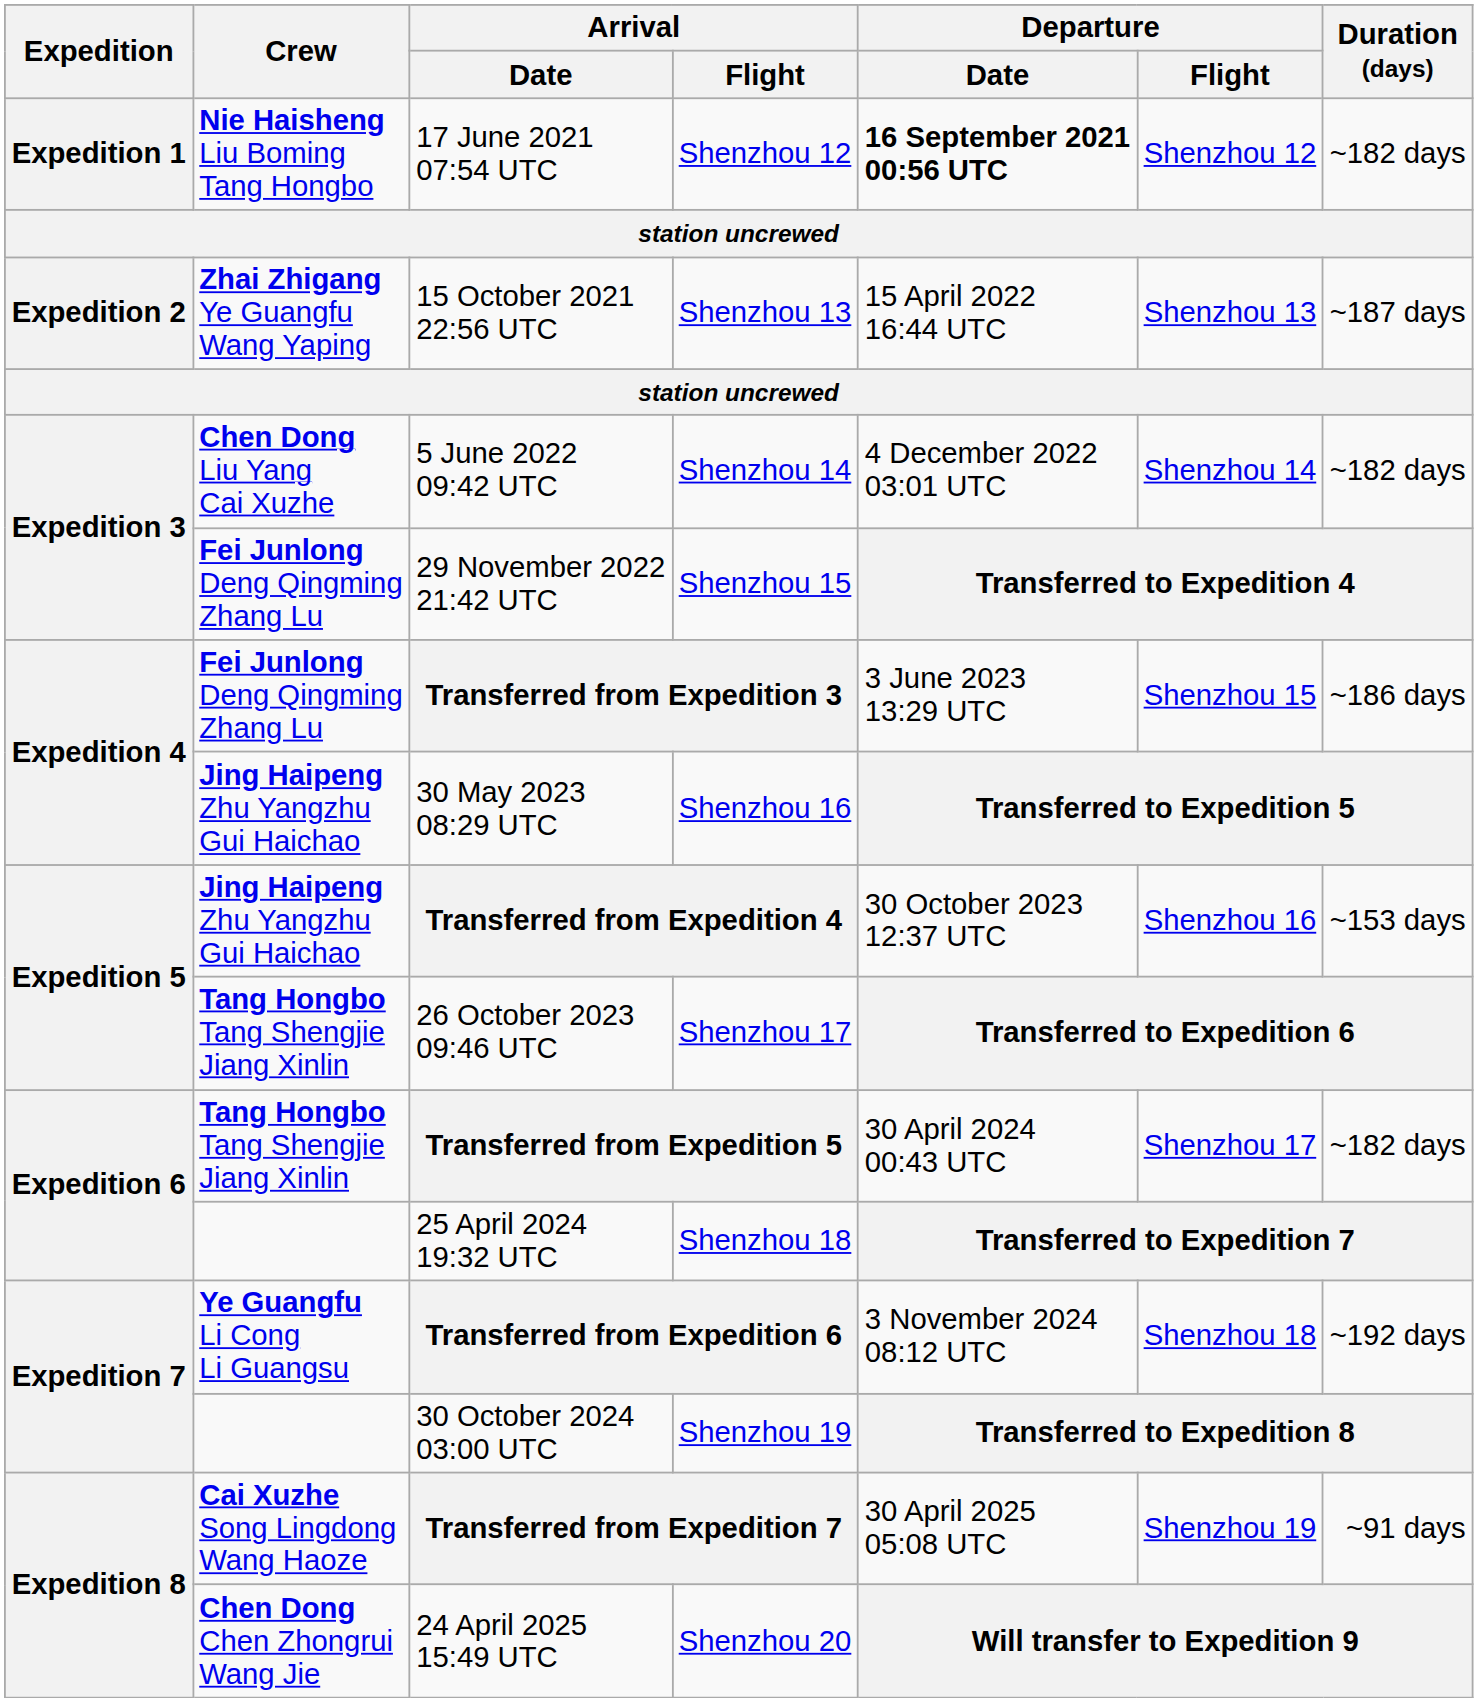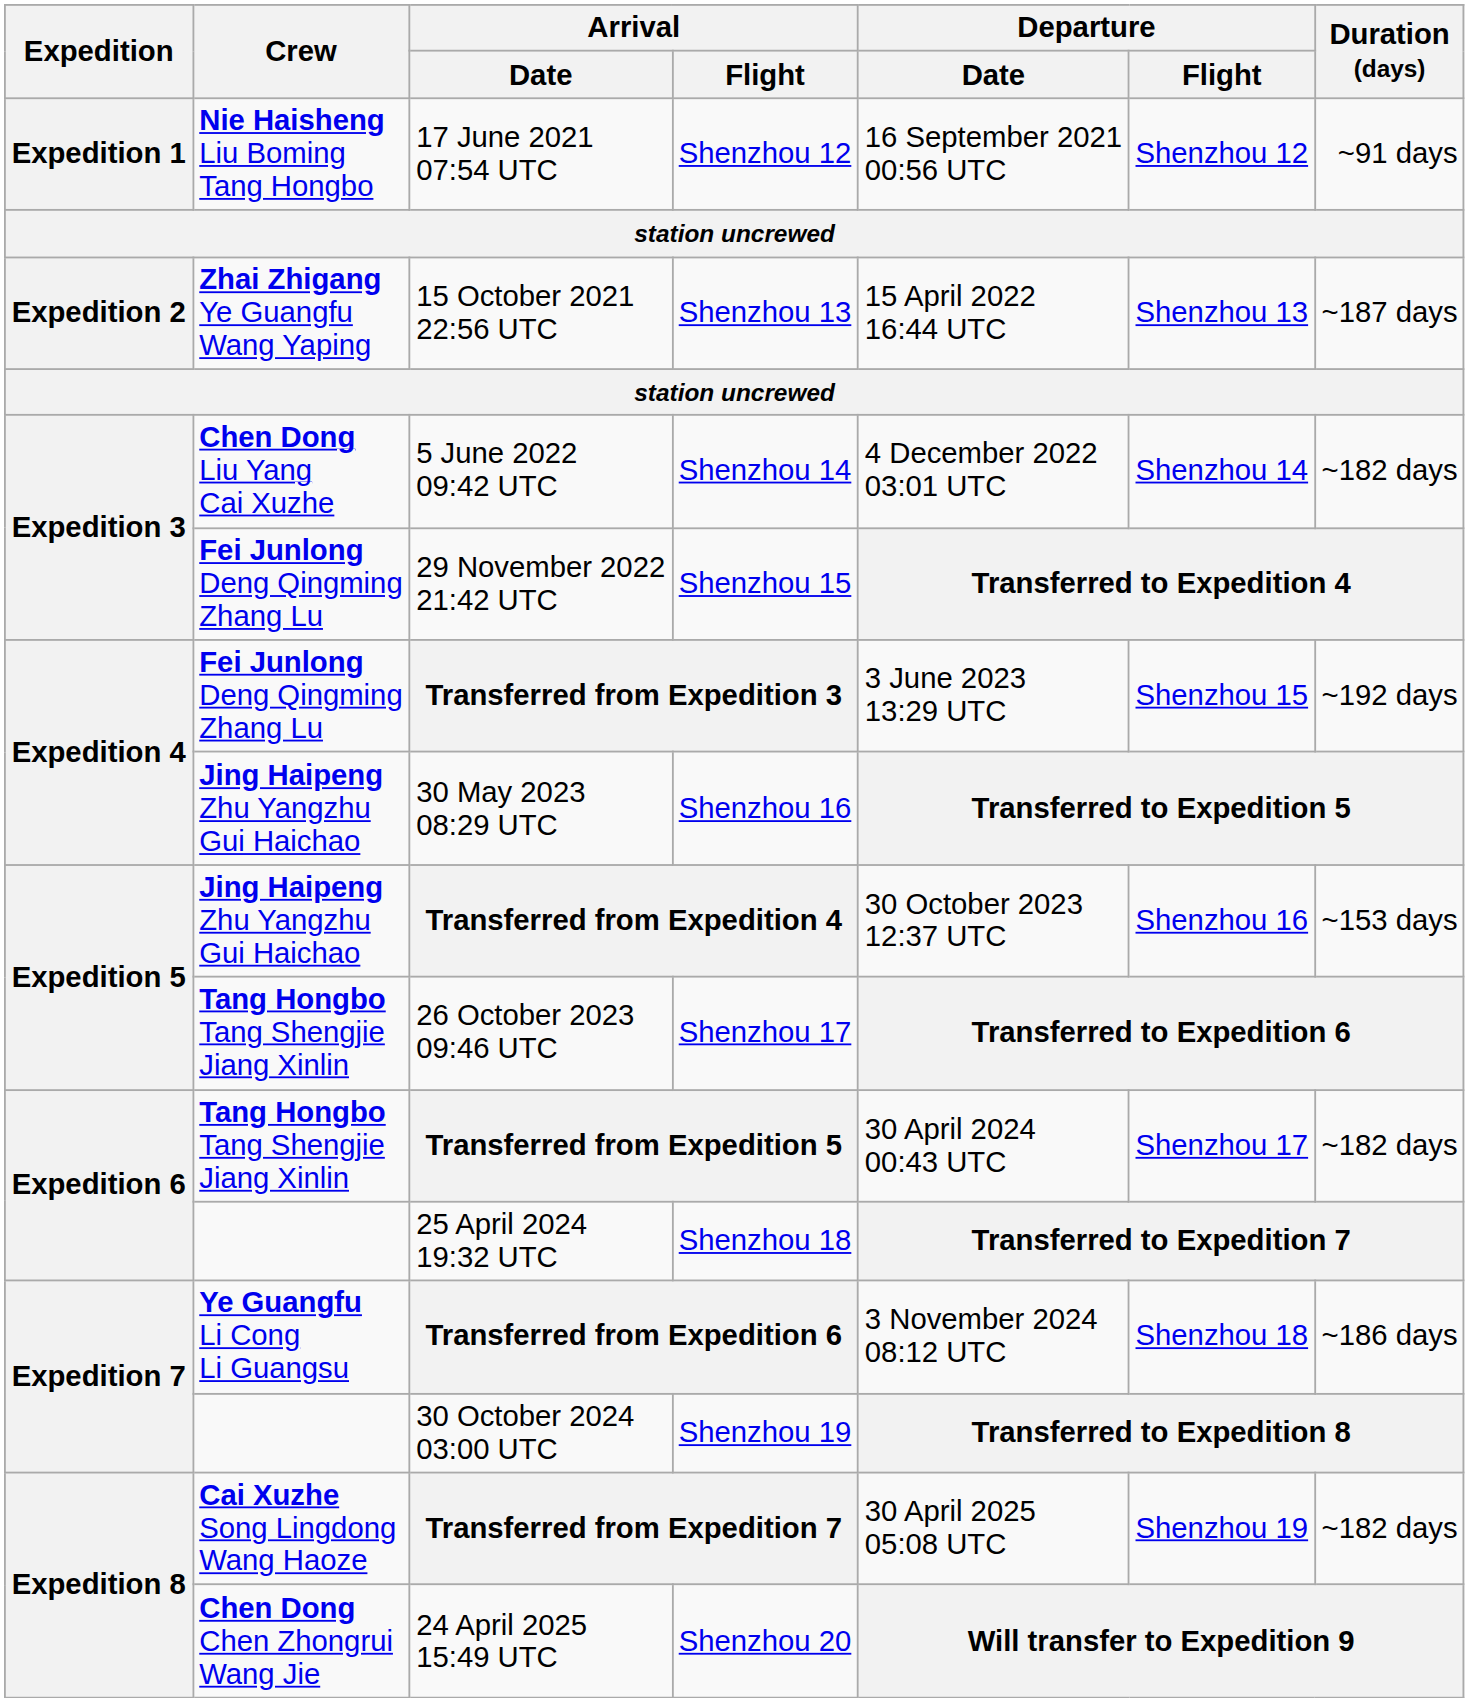17 June 2021 07:54 UTC | Departure / Date: bold -> normal
17 June 2021 07:54 UTC | Duration (days): ~182 days -> ~91 days
Transferred from Expedition 3 | Duration (days): ~186 days -> ~192 days
Transferred from Expedition 6 | Duration (days): ~192 days -> ~186 days
Transferred from Expedition 7 | Duration (days): ~91 days -> ~182 days
